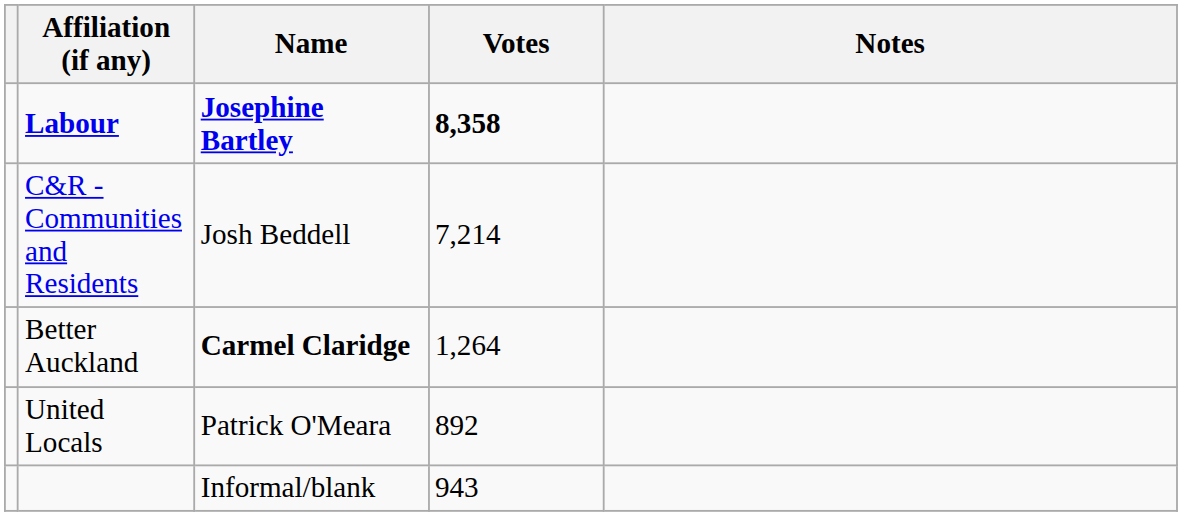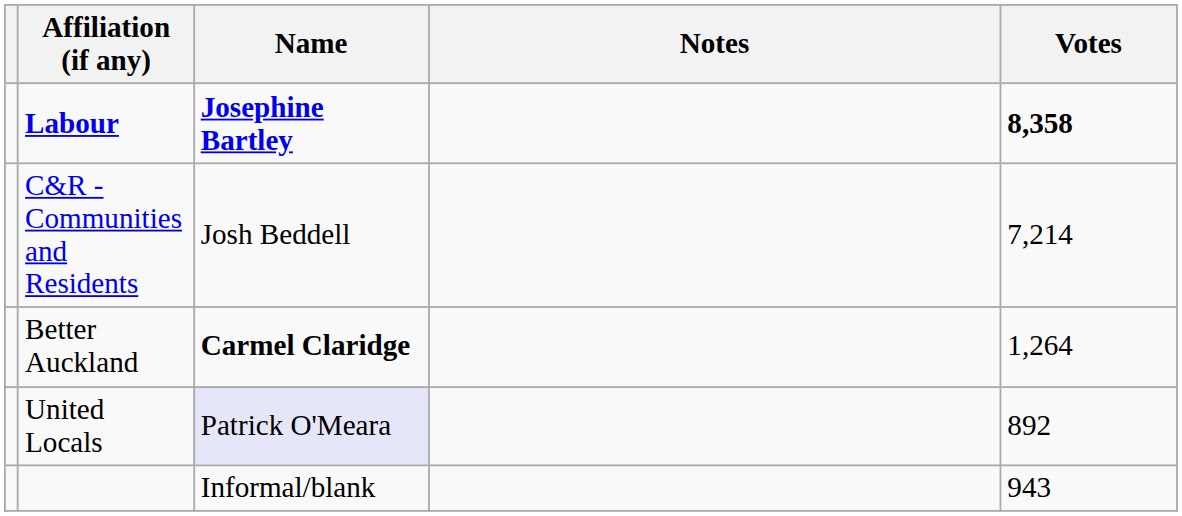columns swapped: Votes <-> Notes
United Locals | Name: no background -> lavender background
